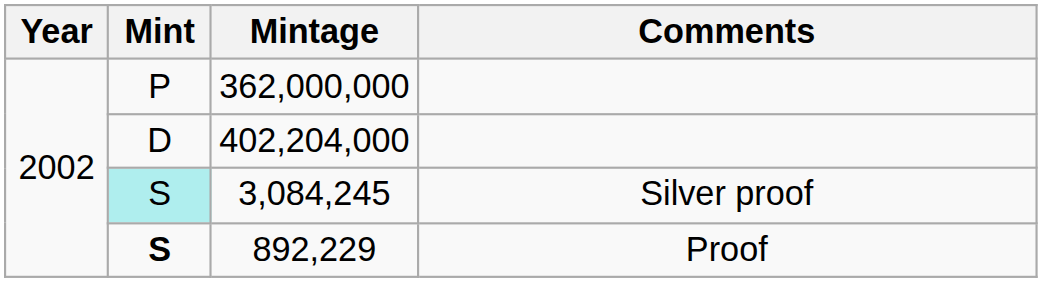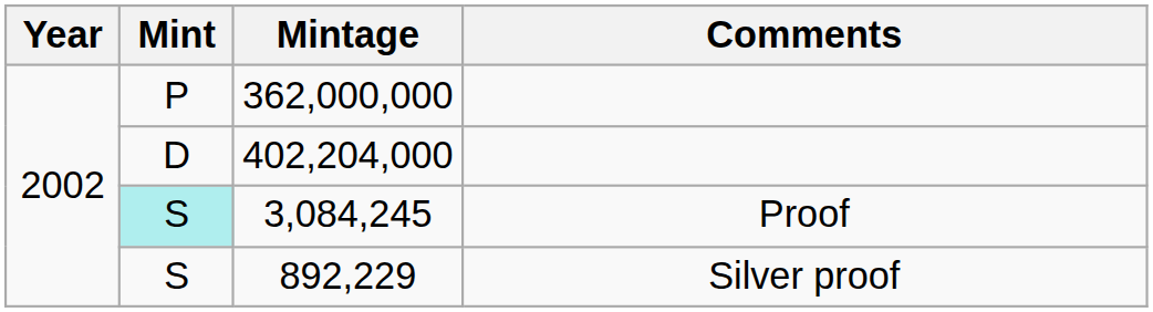3,084,245 | Comments: Silver proof -> Proof
892,229 | Mint: bold -> normal
892,229 | Comments: Proof -> Silver proof
